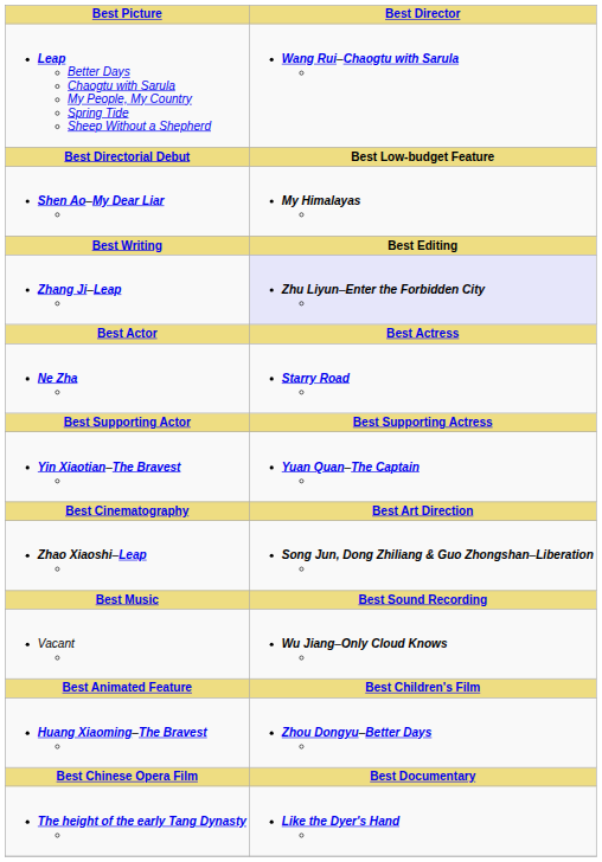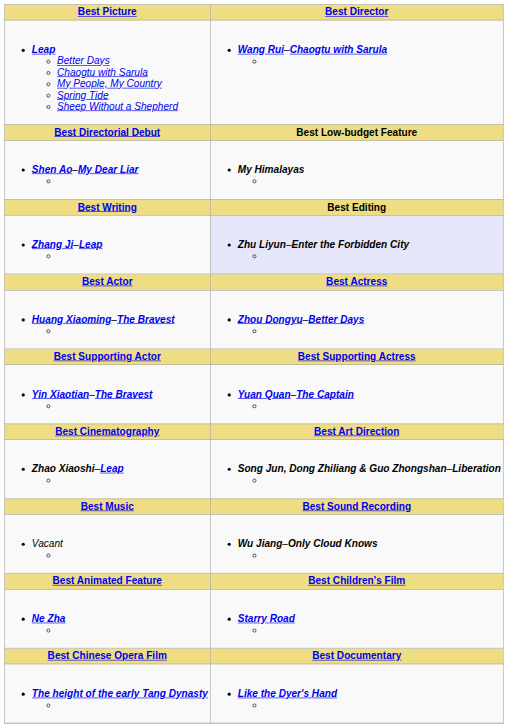rows swapped: Huang Xiaoming–The Bravest <-> Ne Zha
